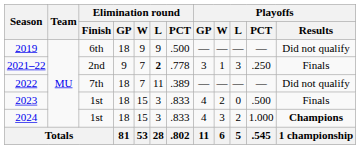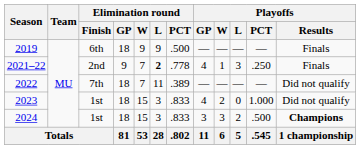2019 | Playoffs / Results: Did not qualify -> Finals
2021–22 | Playoffs / GP: 3 -> 4
2023 | Playoffs / PCT: .500 -> 1.000
2023 | Playoffs / Results: Finals -> Did not qualify
2024 | Playoffs / GP: 4 -> 3
2024 | Playoffs / PCT: 1.000 -> .500
